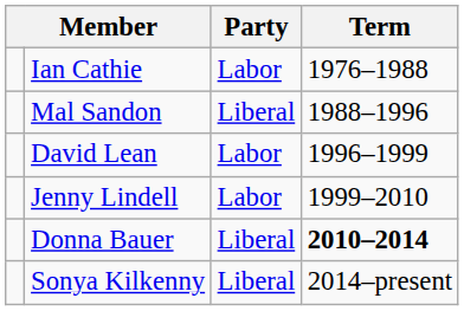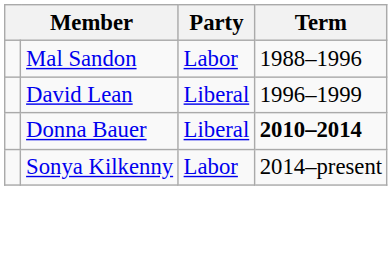- row: Ian Cathie | Labor | 1976–1988
Mal Sandon | Party: Liberal -> Labor
David Lean | Party: Labor -> Liberal
- row: Jenny Lindell | Labor | 1999–2010
Sonya Kilkenny | Party: Liberal -> Labor
